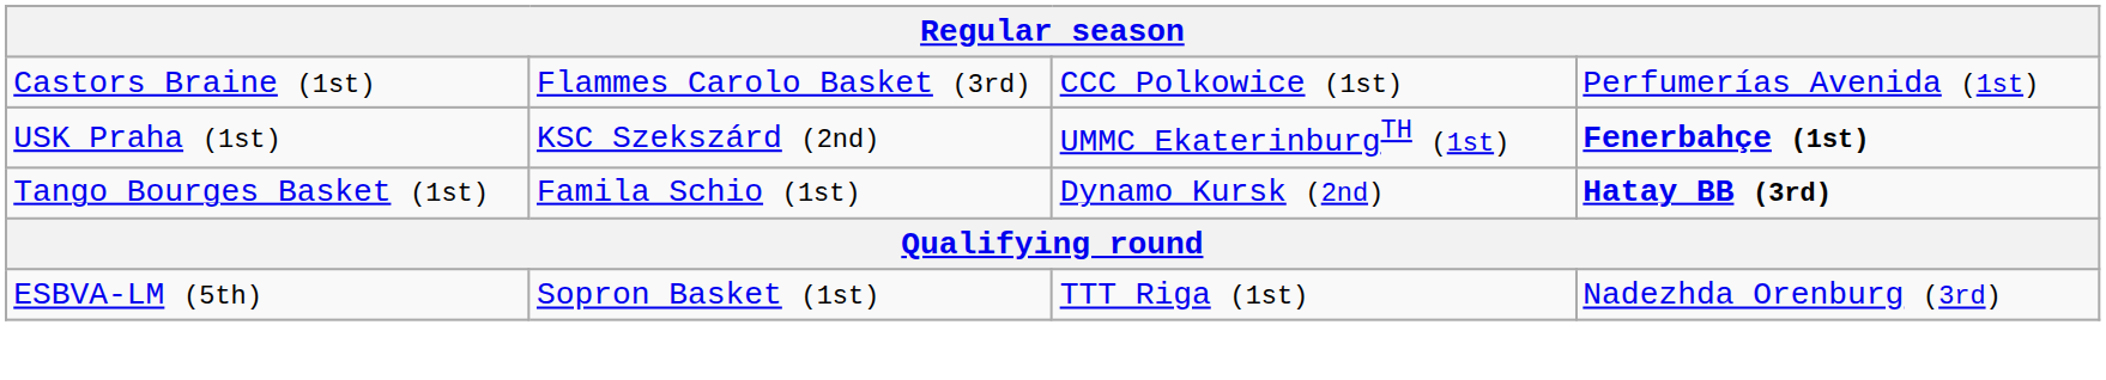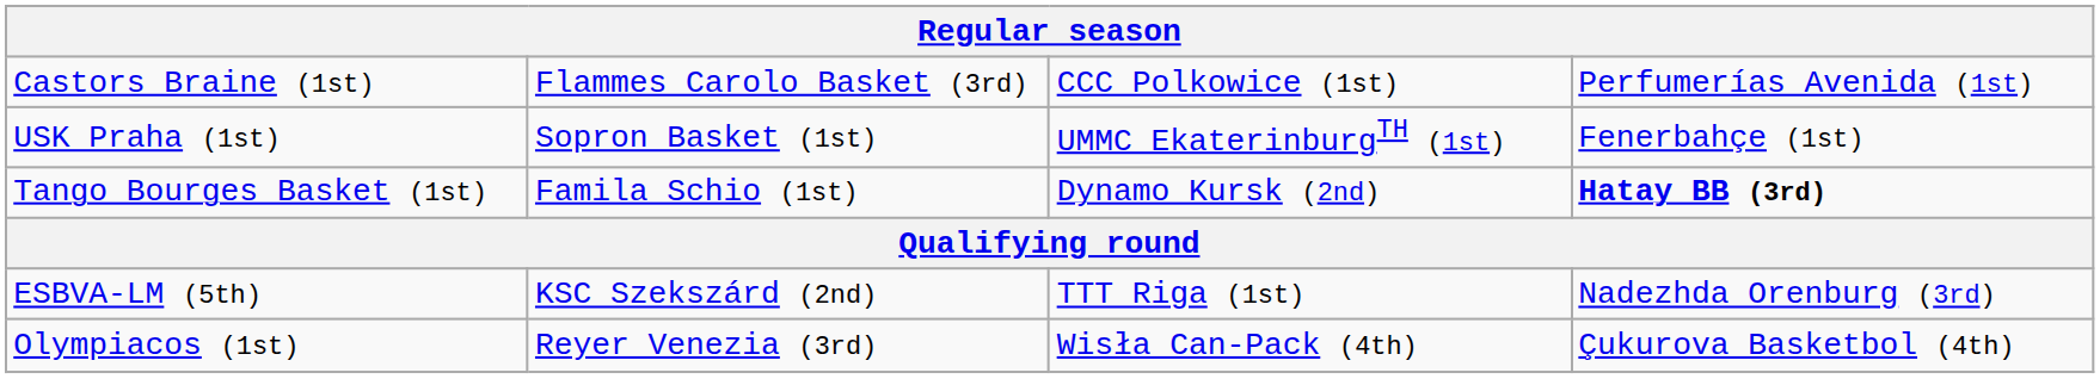USK Praha (1st) | column 2: KSC Szekszárd (2nd) -> Sopron Basket (1st)
USK Praha (1st) | column 4: bold -> normal
ESBVA-LM (5th) | column 2: Sopron Basket (1st) -> KSC Szekszárd (2nd)
+ row: Olympiacos (1st) | Reyer Venezia (3rd) | Wisła Can-Pack (4th) | Çukurova Basketbol (4th)
